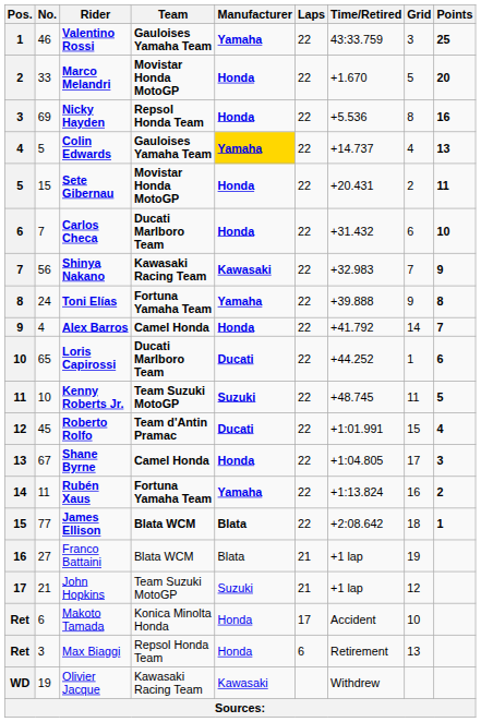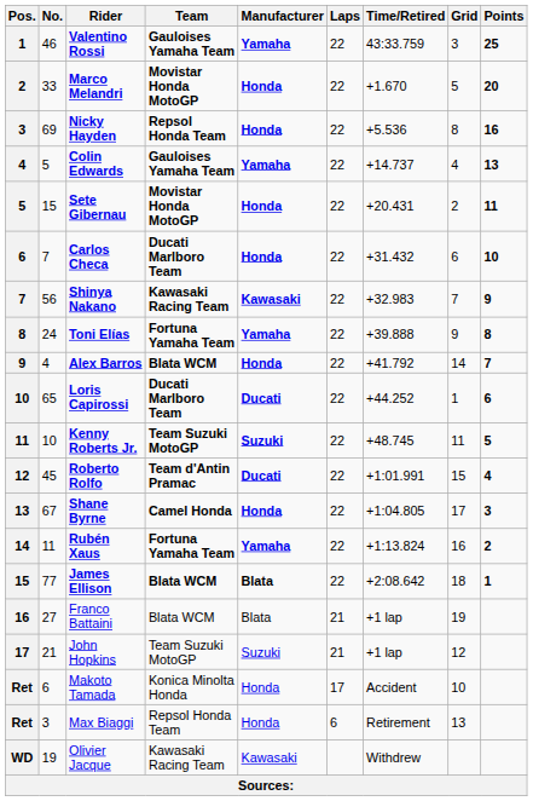Colin Edwards | Manufacturer: gold background -> no background
Alex Barros | Team: Camel Honda -> Blata WCM
